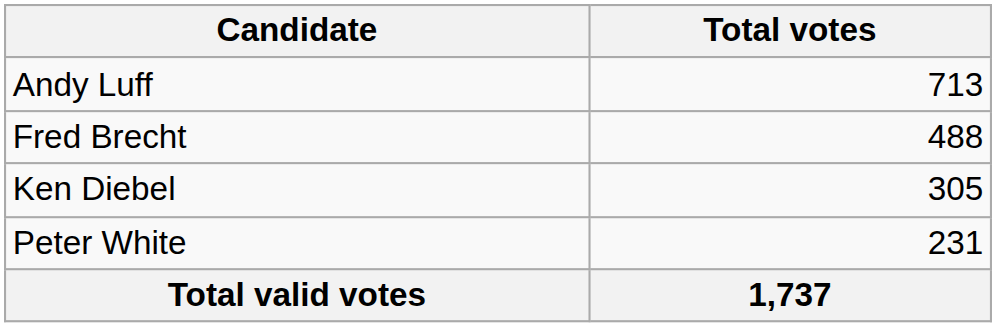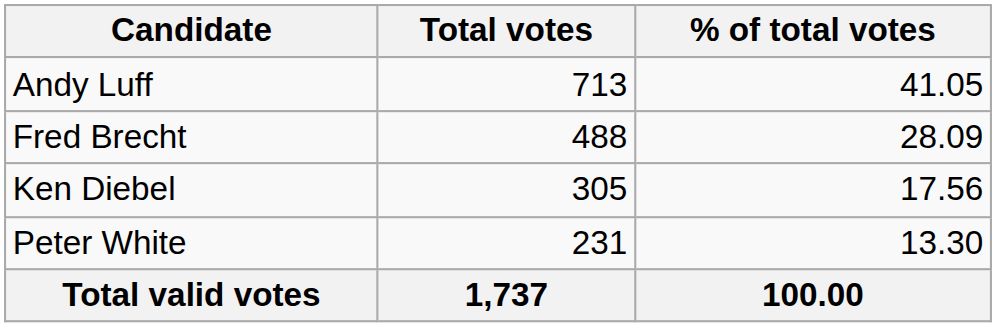+ column: % of total votes | 41.05 | 28.09 | 17.56 | 13.30 | 100.00
